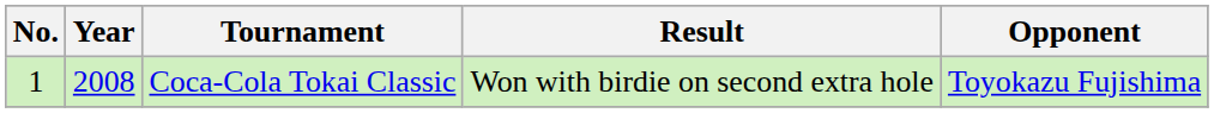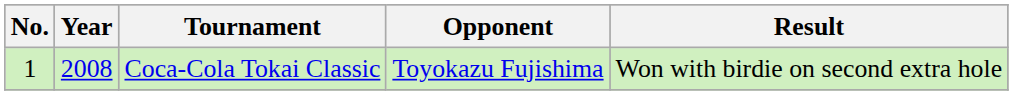columns swapped: Opponent <-> Result
